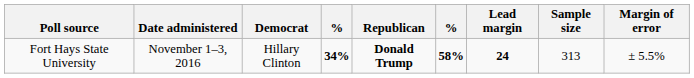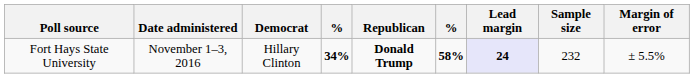Fort Hays State University | Lead margin: no background -> lavender background
Fort Hays State University | Sample size: 313 -> 232
